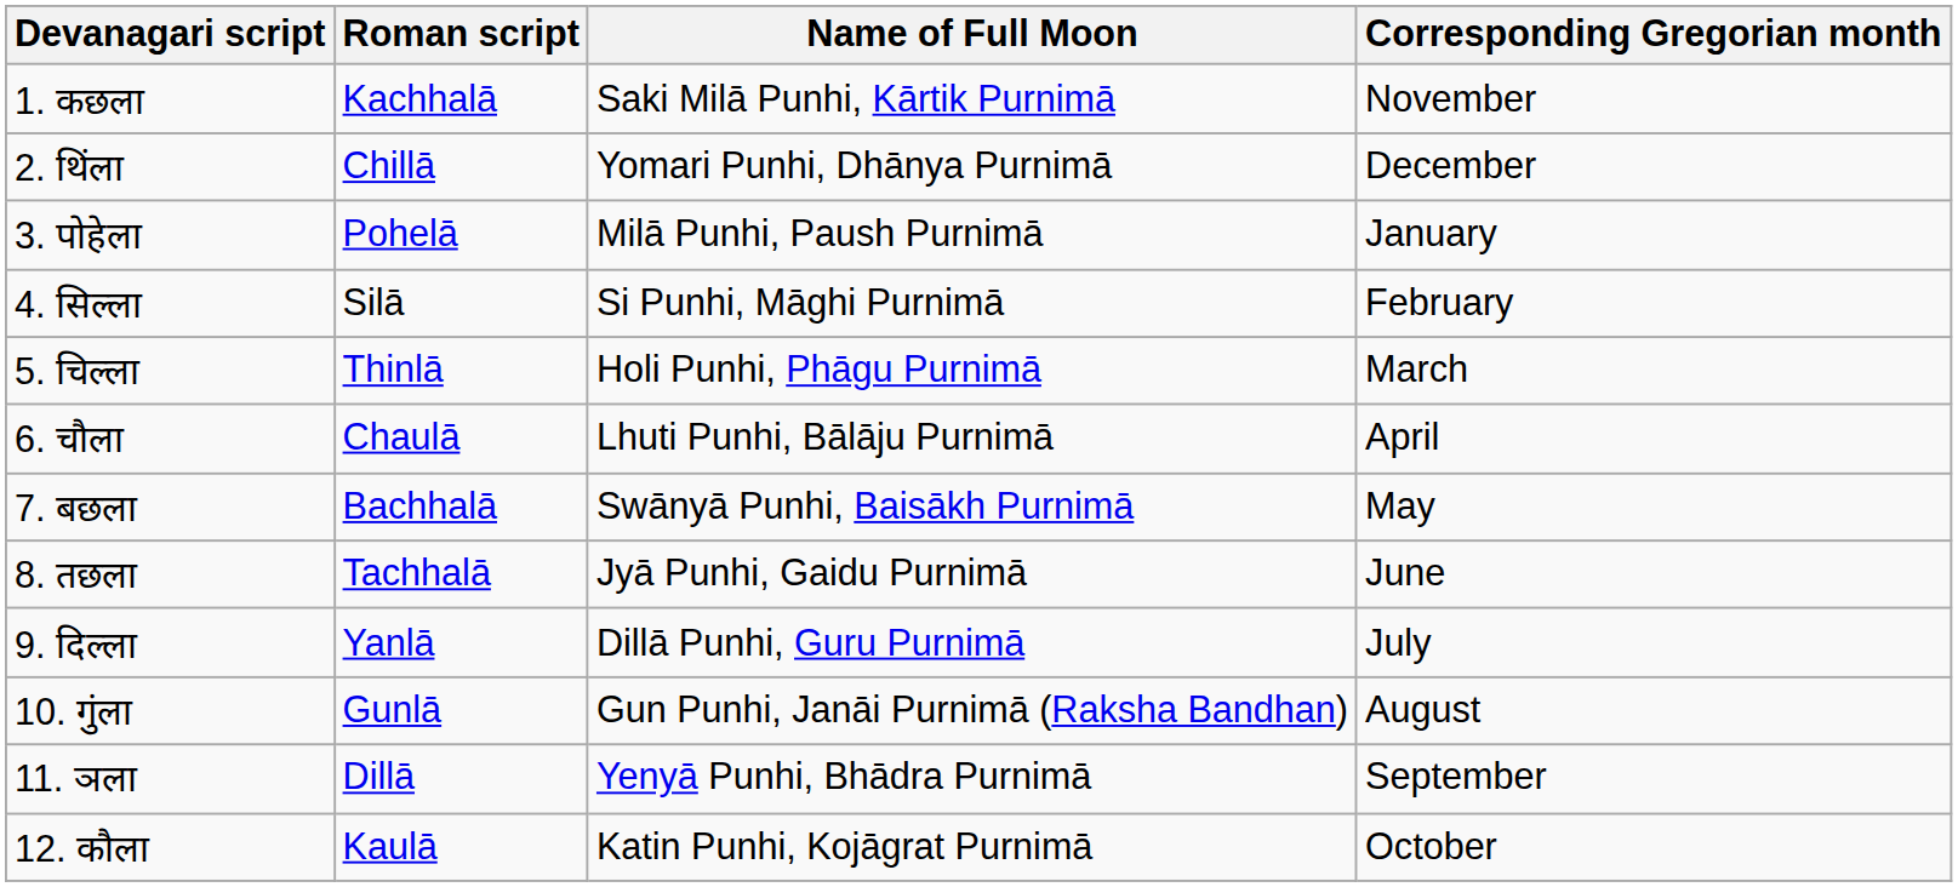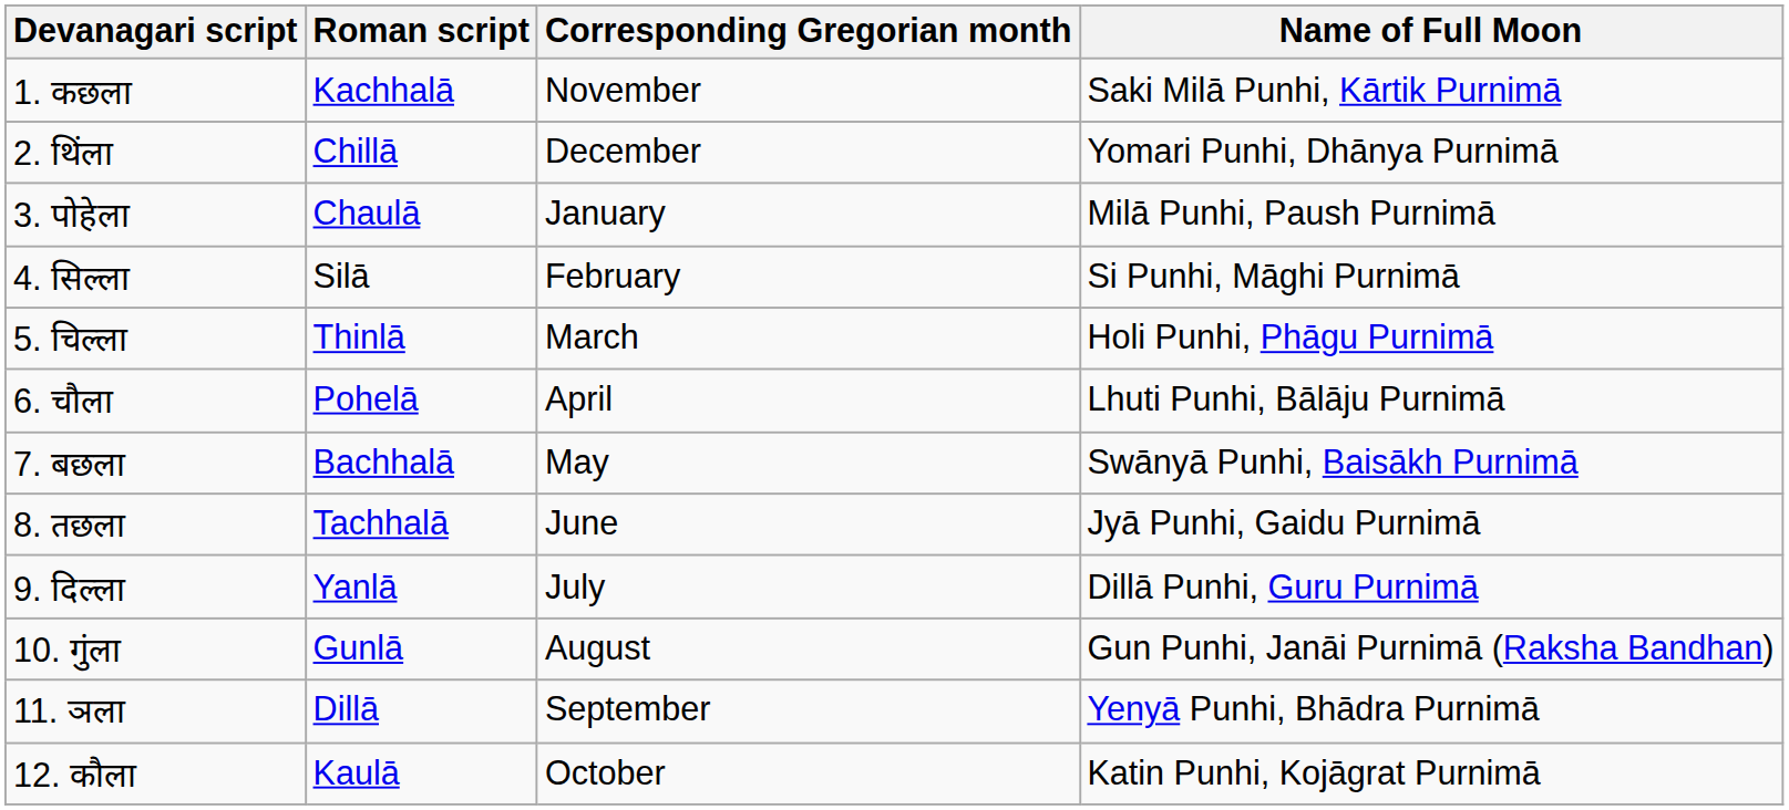columns swapped: Corresponding Gregorian month <-> Name of Full Moon
3. पोहेला | Roman script: Pohelā -> Chaulā
6. चौला | Roman script: Chaulā -> Pohelā
